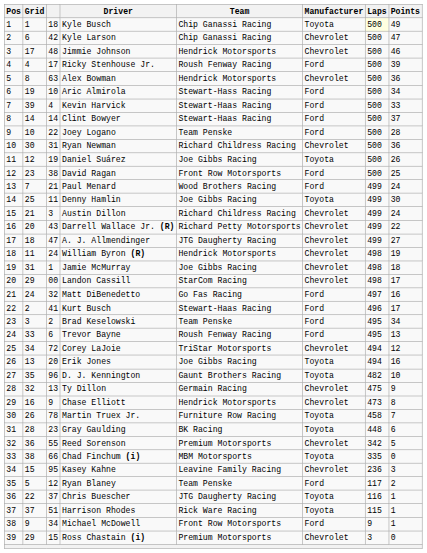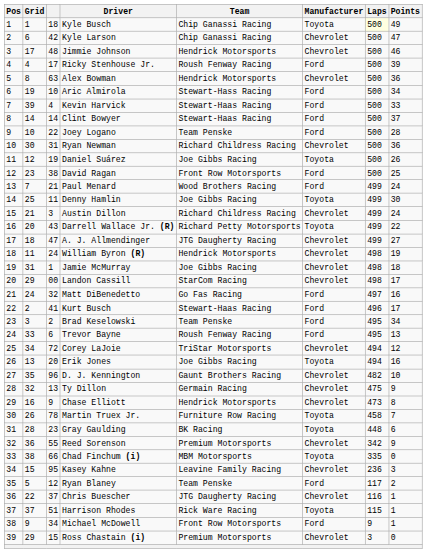Darrell Wallace Jr. (R) | Manufacturer: Chevrolet -> Toyota
D. J. Kennington | Manufacturer: Toyota -> Chevrolet
Reed Sorenson | Points: 5 -> 9
Chris Buescher | Manufacturer: Toyota -> Chevrolet
